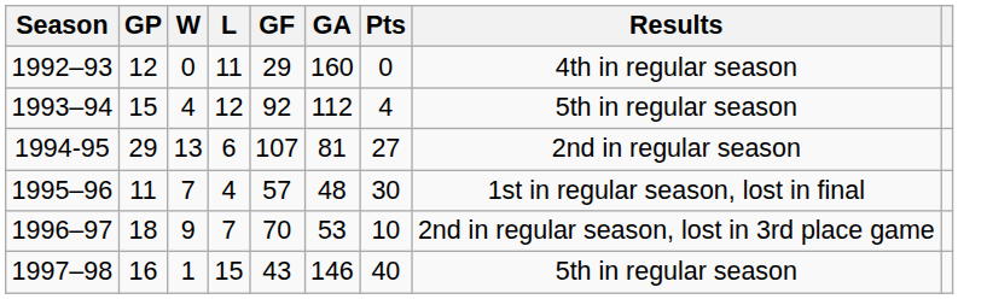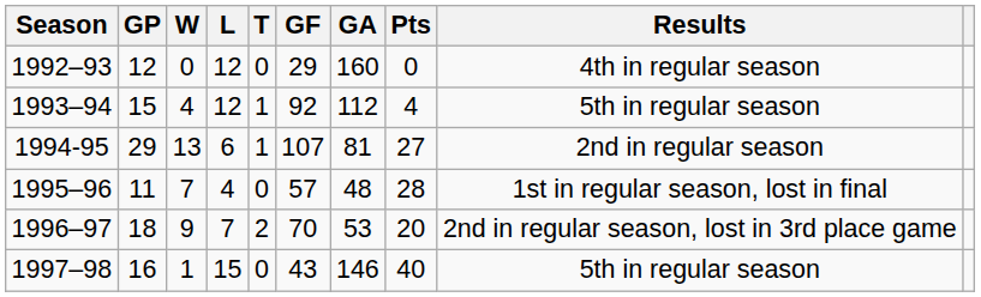+ column: T | 0 | 1 | 1 | 0 | 2 | 0
1992–93 | L: 11 -> 12
1995–96 | Pts: 30 -> 28
1996–97 | Pts: 10 -> 20
